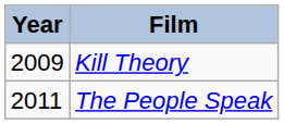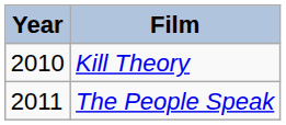Kill Theory | Year: 2009 -> 2010
